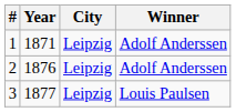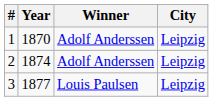columns swapped: City <-> Winner
1 | Year: 1871 -> 1870
2 | Year: 1876 -> 1874
